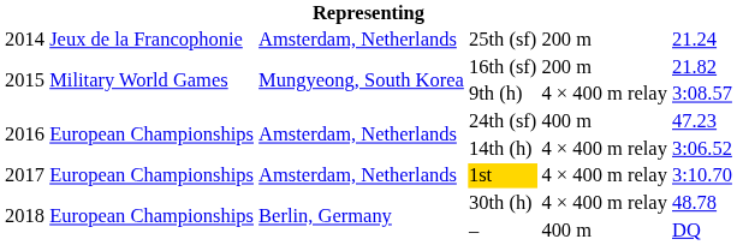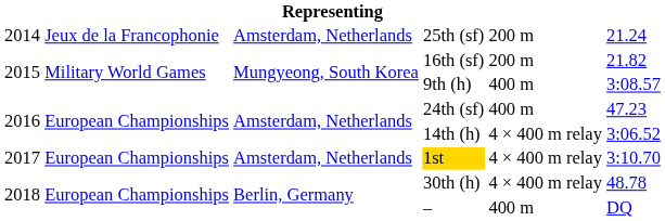9th (h) | column 5: 4 × 400 m relay -> 400 m
